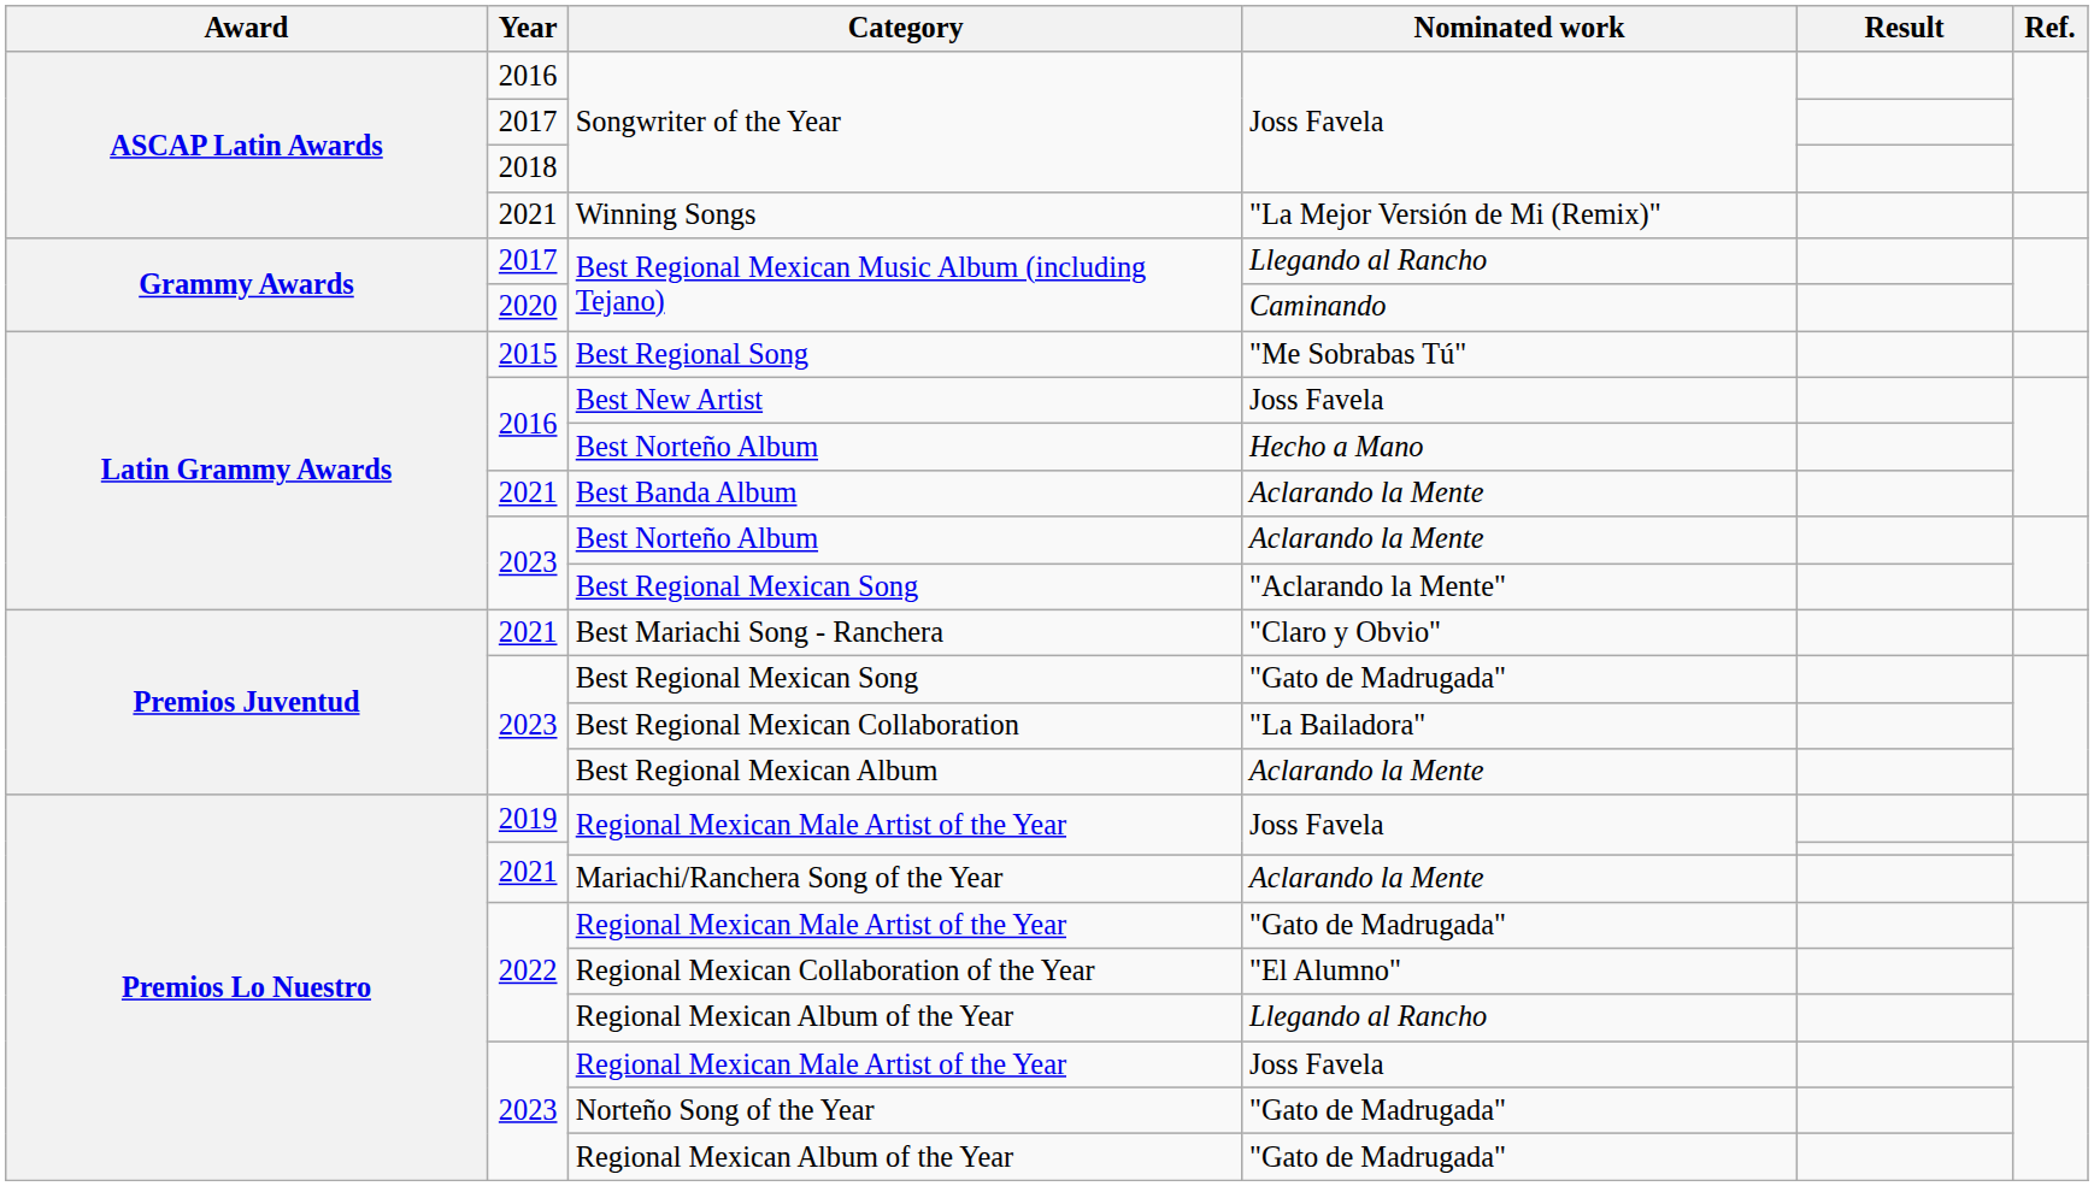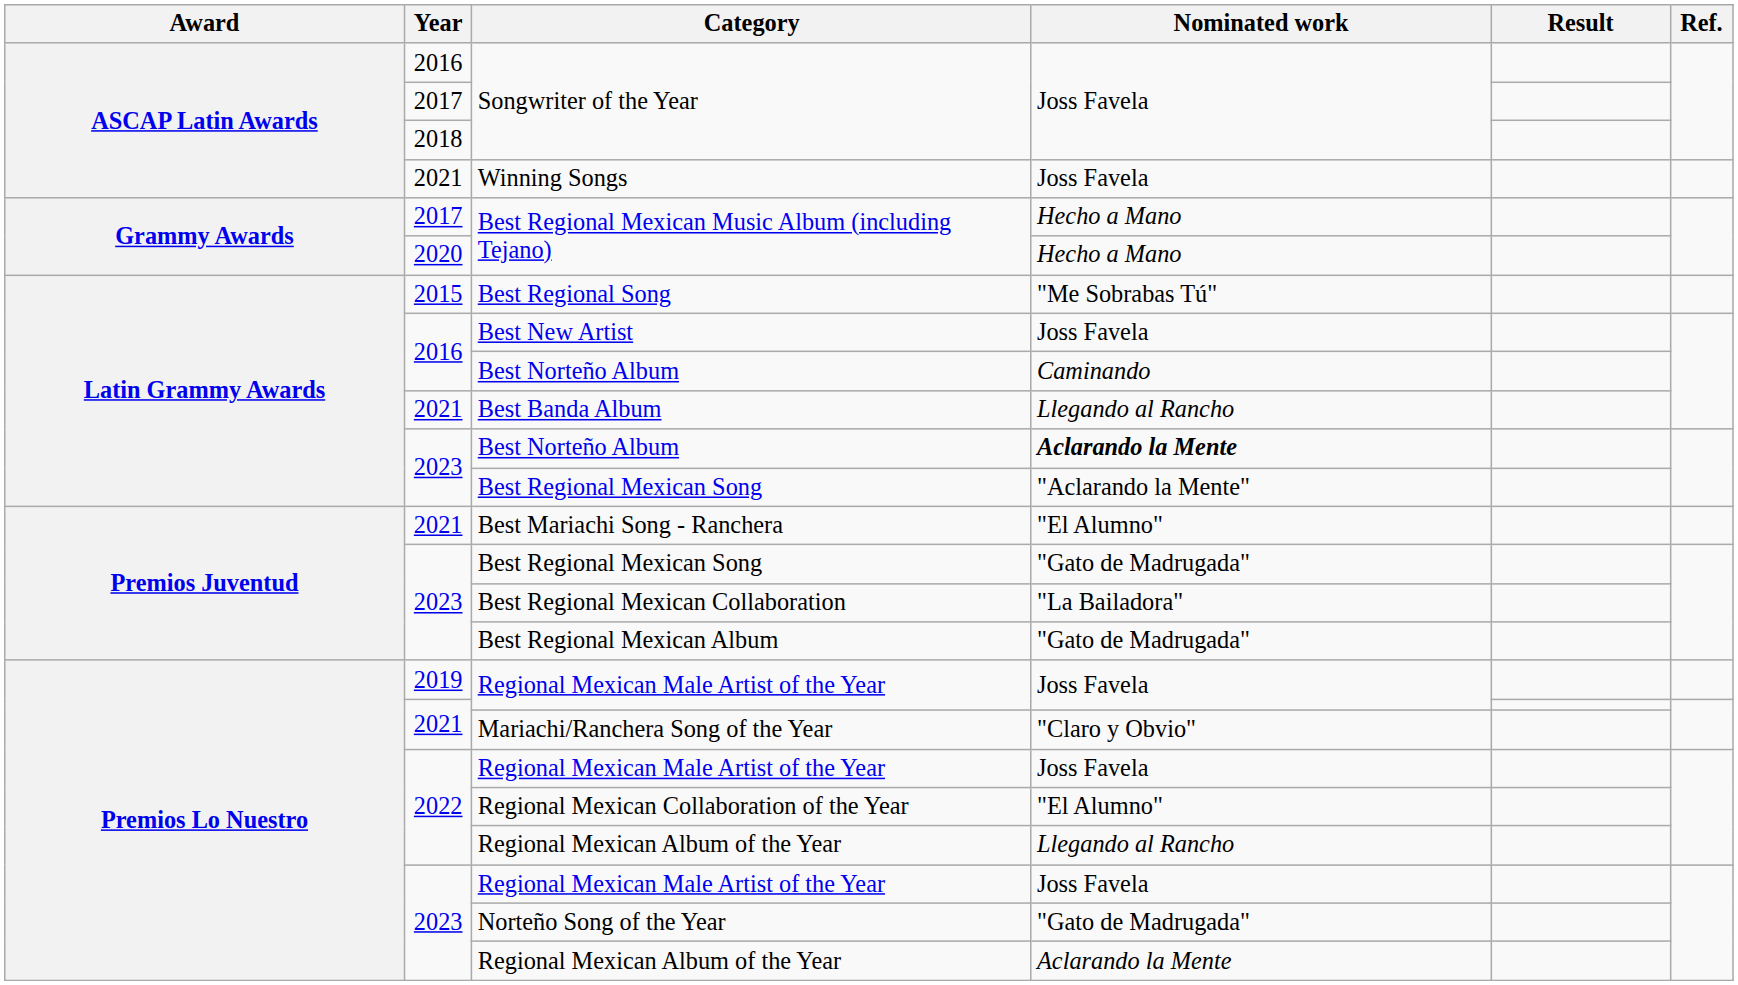Winning Songs | Nominated work: "La Mejor Versión de Mi (Remix)" -> Joss Favela
2017 / Best Regional Mexican Music Album (including Tejano) | Nominated work: Llegando al Rancho -> Hecho a Mano
2020 / Best Regional Mexican Music Album (including Tejano) | Nominated work: Caminando -> Hecho a Mano
2016 / Best Norteño Album | Nominated work: Hecho a Mano -> Caminando
Best Banda Album | Nominated work: Aclarando la Mente -> Llegando al Rancho
2023 / Best Norteño Album | Nominated work: normal -> bold
Best Mariachi Song - Ranchera | Nominated work: "Claro y Obvio" -> "El Alumno"
Best Regional Mexican Album | Nominated work: Aclarando la Mente -> "Gato de Madrugada"
Mariachi/Ranchera Song of the Year | Nominated work: Aclarando la Mente -> "Claro y Obvio"
2022 / Regional Mexican Male Artist of the Year | Nominated work: "Gato de Madrugada" -> Joss Favela
2023 / Regional Mexican Album of the Year | Nominated work: "Gato de Madrugada" -> Aclarando la Mente
